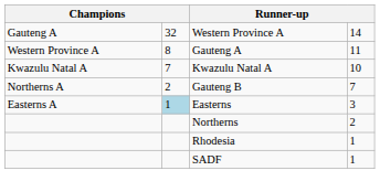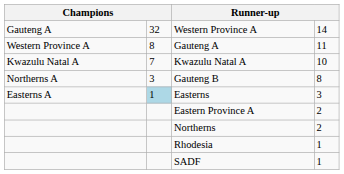Gauteng B | column 2: 2 -> 3
Gauteng B | column 4: 7 -> 8
+ row: Eastern Province A | 2
